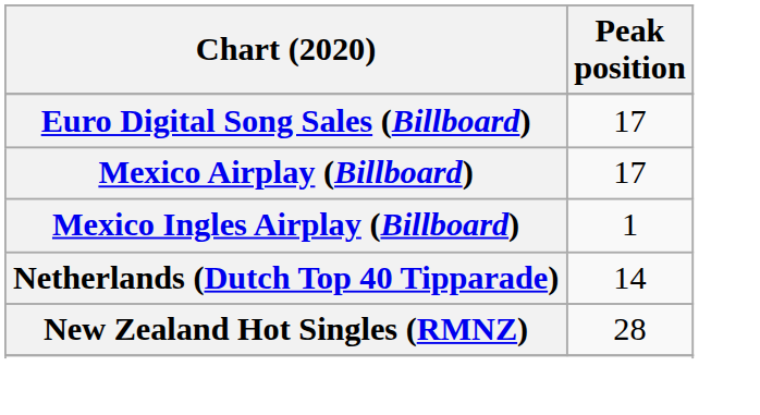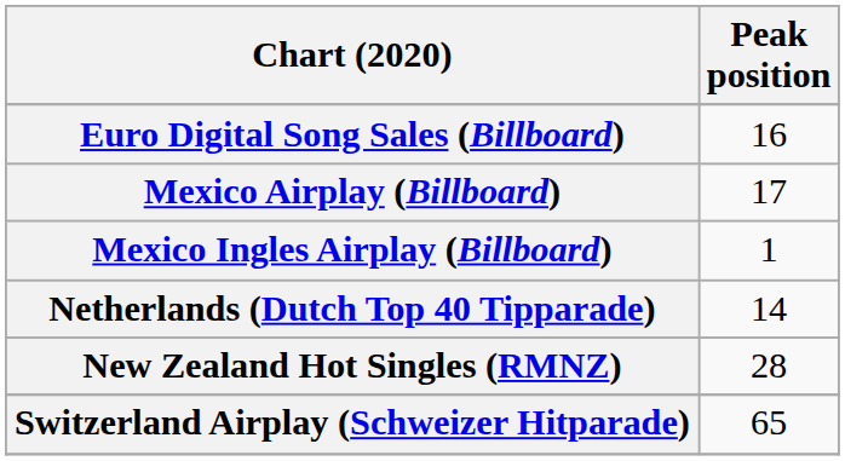Euro Digital Song Sales (Billboard) | Peak position: 17 -> 16
+ row: Switzerland Airplay (Schweizer Hitparade) | 65
